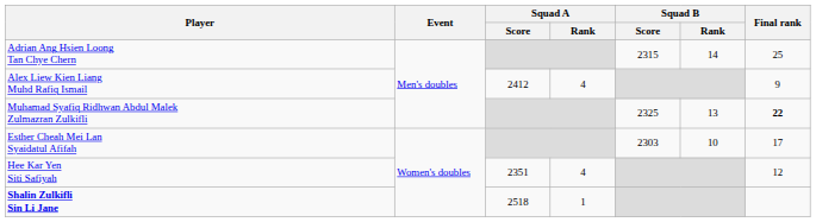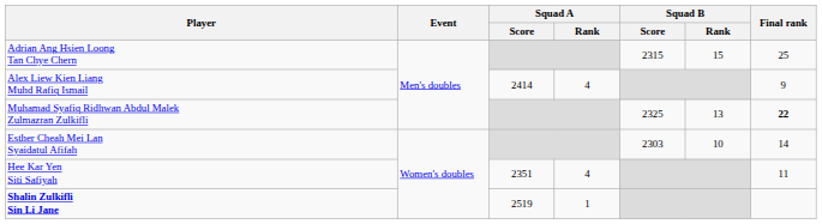Adrian Ang Hsien Loong Tan Chye Chern | Squad B / Rank: 14 -> 15
Alex Liew Kien Liang Muhd Rafiq Ismail | Squad A / Score: 2412 -> 2414
Esther Cheah Mei Lan Syaidatul Afifah | Final rank: 17 -> 14
Hee Kar Yen Siti Safiyah | Final rank: 12 -> 11
Shalin Zulkifli Sin Li Jane | Squad A / Score: 2518 -> 2519
